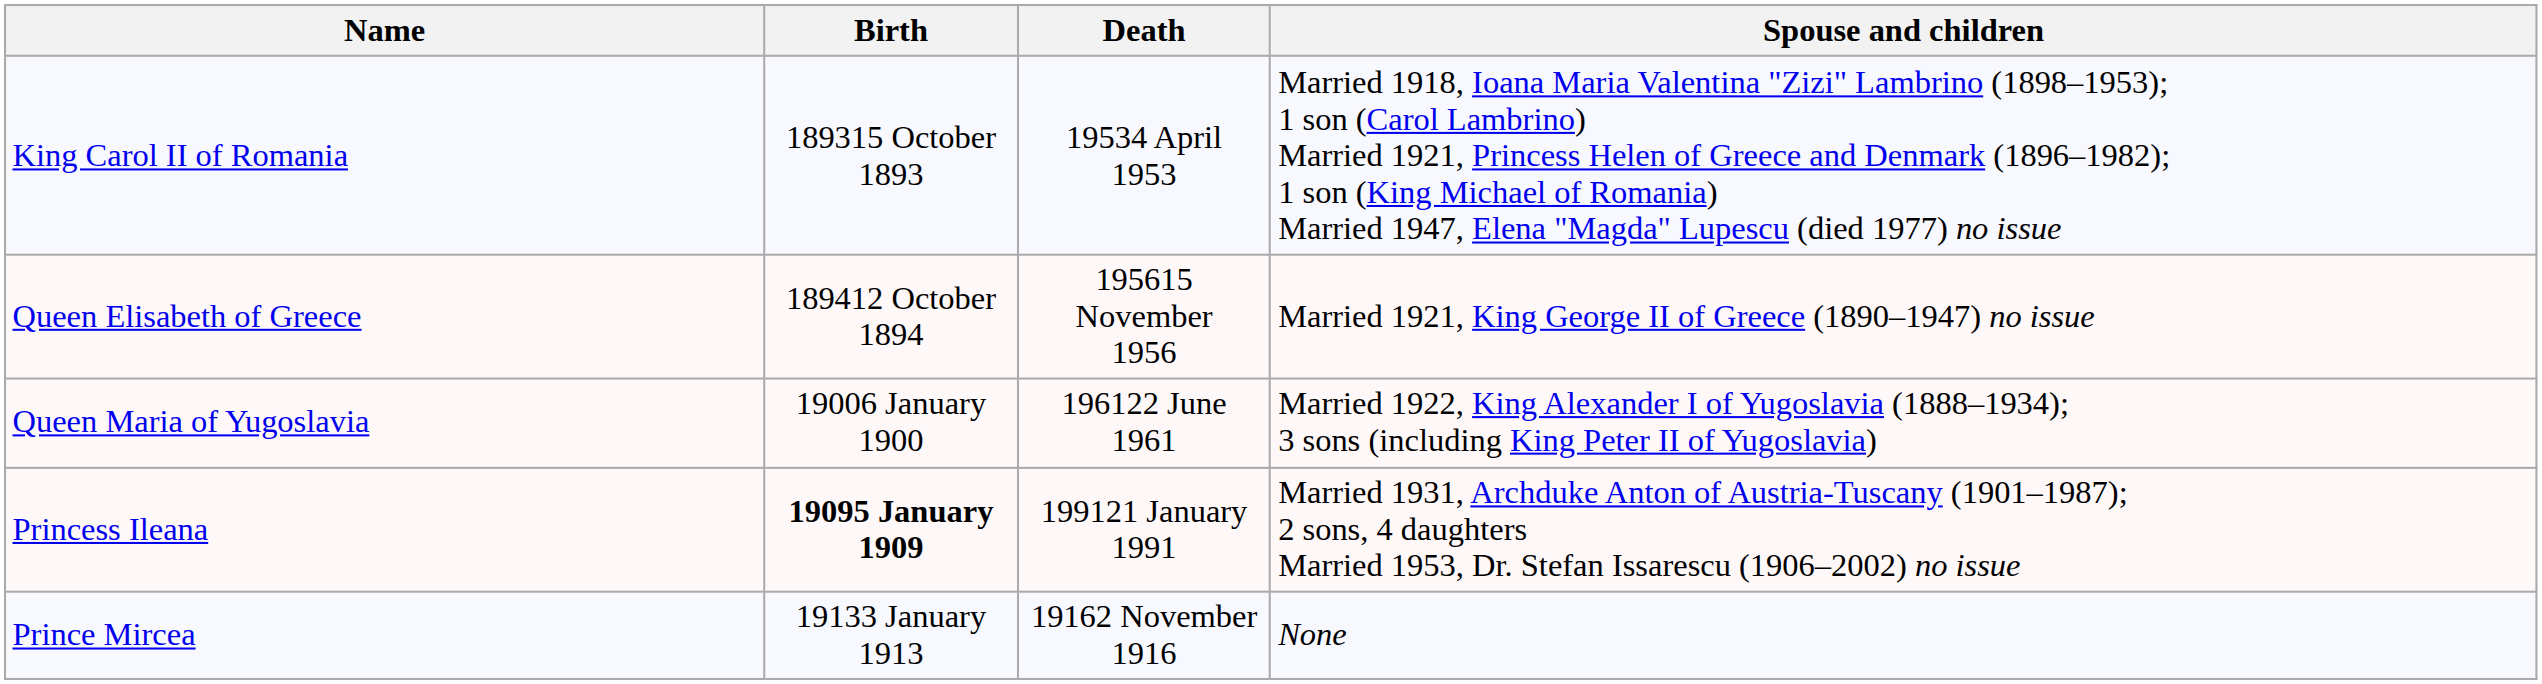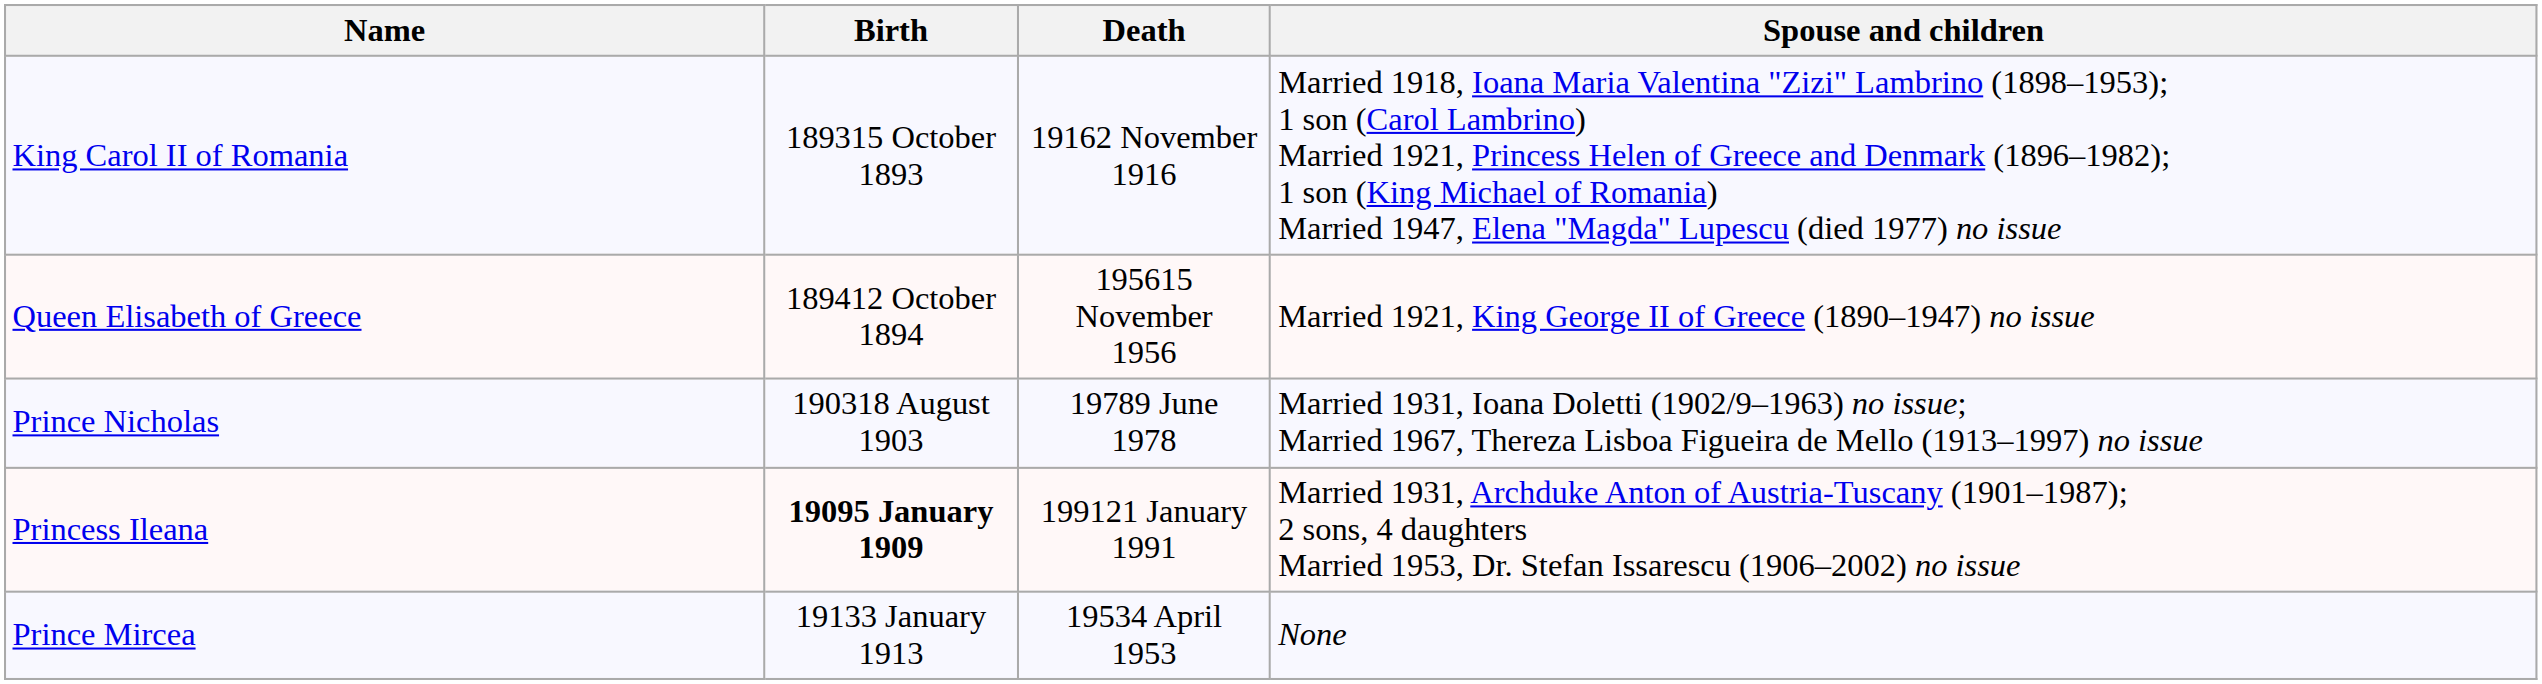King Carol II of Romania | Death: 19534 April 1953 -> 19162 November 1916
- row: Queen Maria of Yugoslavia | 19006 January 1900 | 196122 June 1961 | Married 1922, King Alexander I of Yugoslavia (1888–1934); 3 sons (including King Peter II of Yugoslavia)
+ row: Prince Nicholas | 190318 August 1903 | 19789 June 1978 | Married 1931, Ioana Doletti (1902/9–1963) no issue; Married 1967, Thereza Lisboa Figueira de Mello (1913–1997) no issue
Prince Mircea | Death: 19162 November 1916 -> 19534 April 1953
